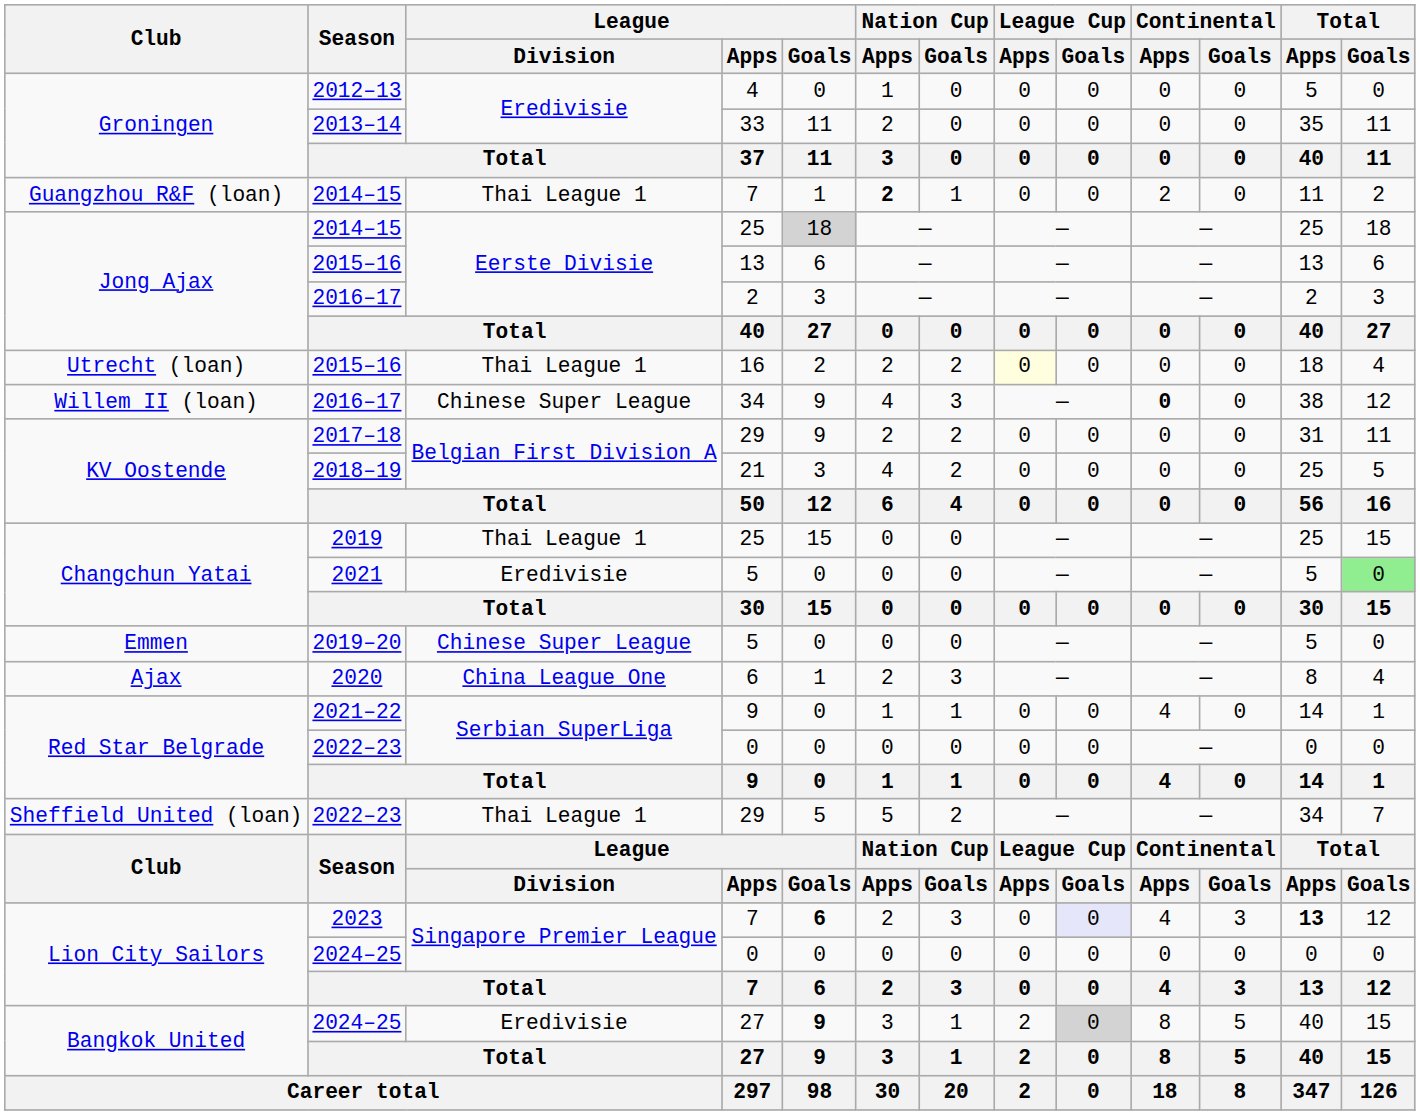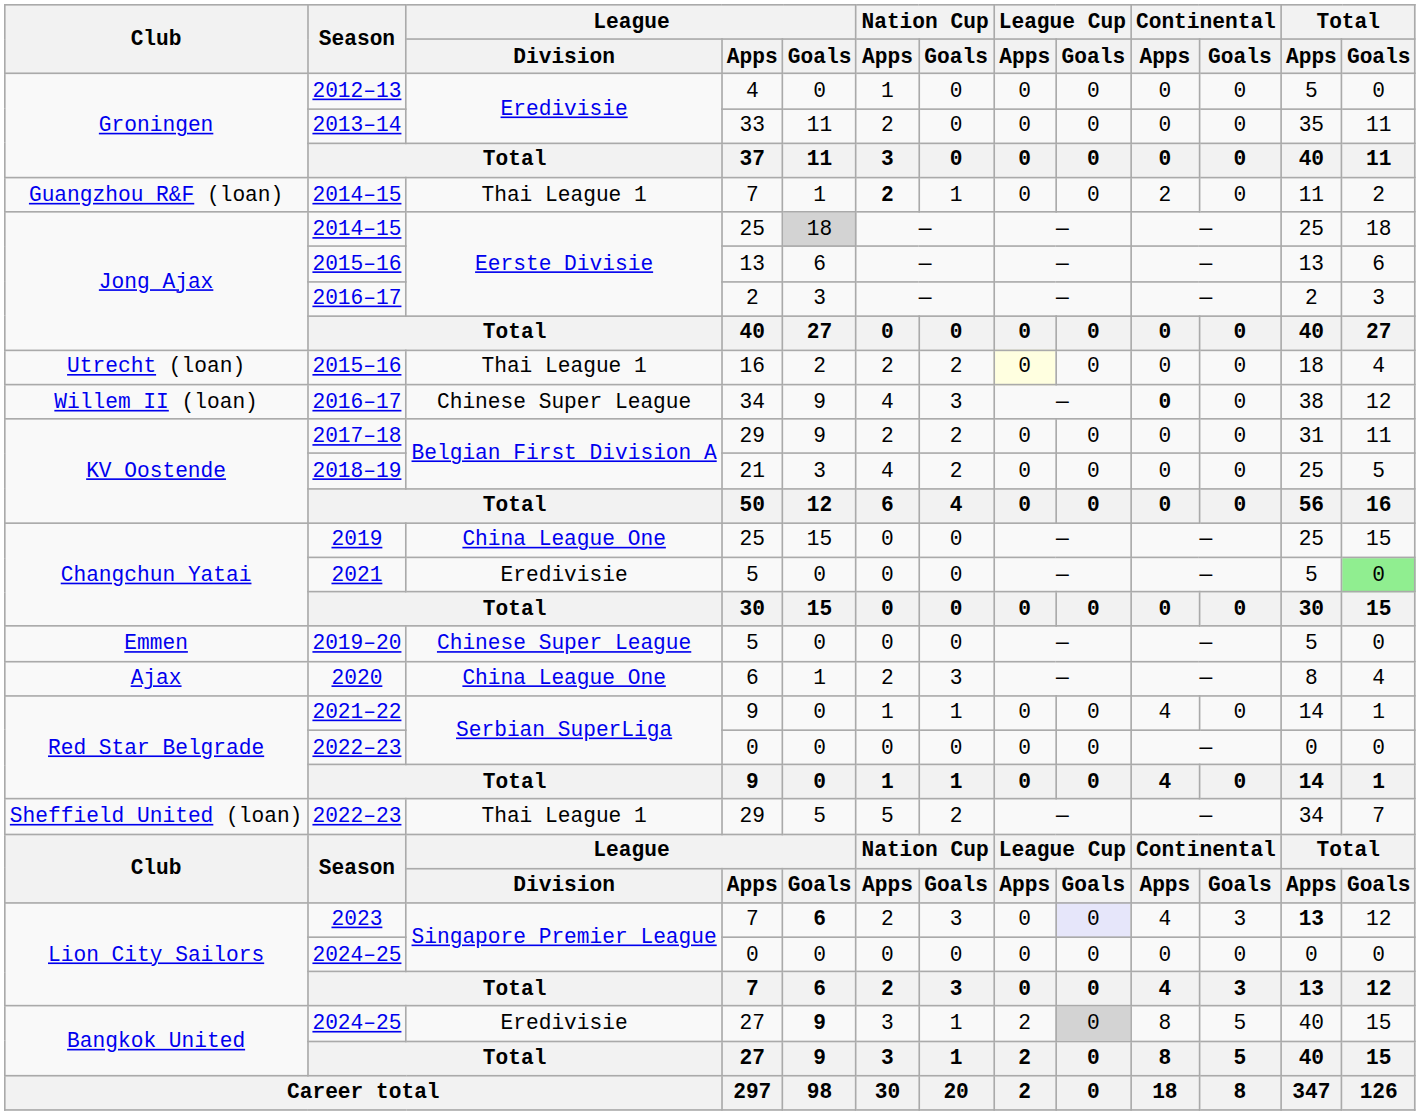2019 | League / Division: Thai League 1 -> China League One
